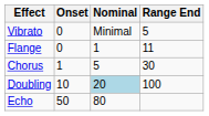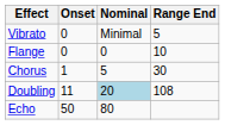Flange | Nominal: 1 -> 0
Flange | Range End: 11 -> 10
Doubling | Onset: 10 -> 11
Doubling | Range End: 100 -> 108
